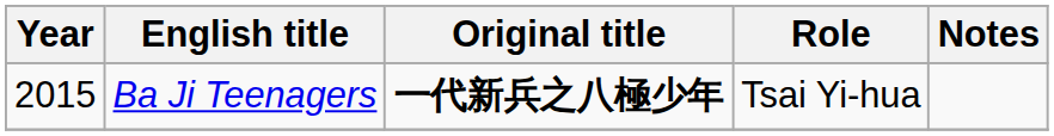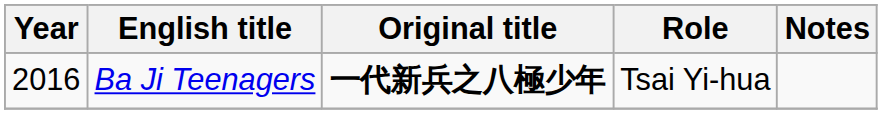Ba Ji Teenagers | Year: 2015 -> 2016
